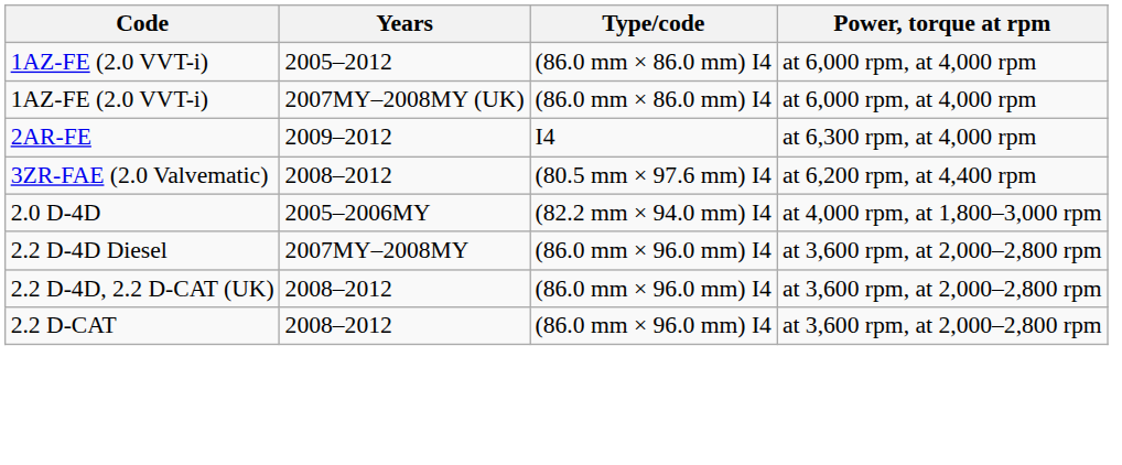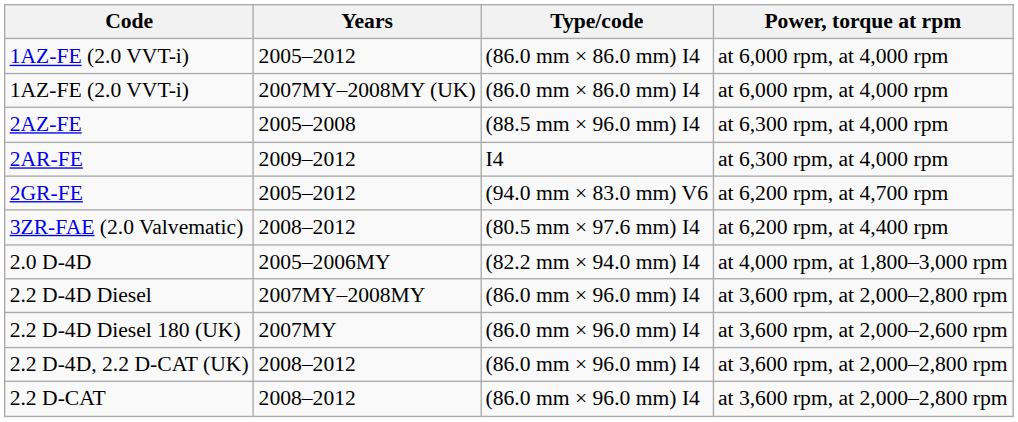+ row: 2AZ-FE | 2005–2008 | (88.5 mm × 96.0 mm) I4 | at 6,300 rpm, at 4,000 rpm
+ row: 2GR-FE | 2005–2012 | (94.0 mm × 83.0 mm) V6 | at 6,200 rpm, at 4,700 rpm
+ row: 2.2 D-4D Diesel 180 (UK) | 2007MY | (86.0 mm × 96.0 mm) I4 | at 3,600 rpm, at 2,000–2,600 rpm
